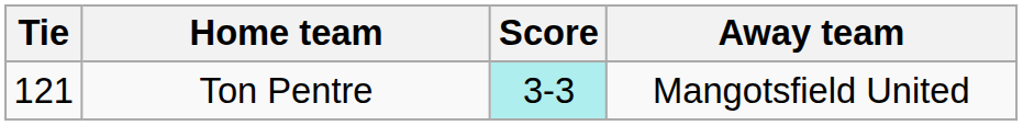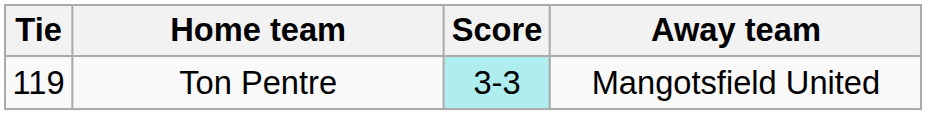Ton Pentre | Tie: 121 -> 119
